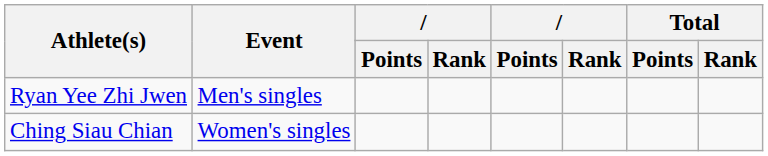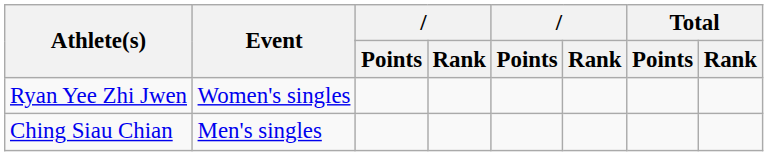Ryan Yee Zhi Jwen | Event: Men's singles -> Women's singles
Ching Siau Chian | Event: Women's singles -> Men's singles
